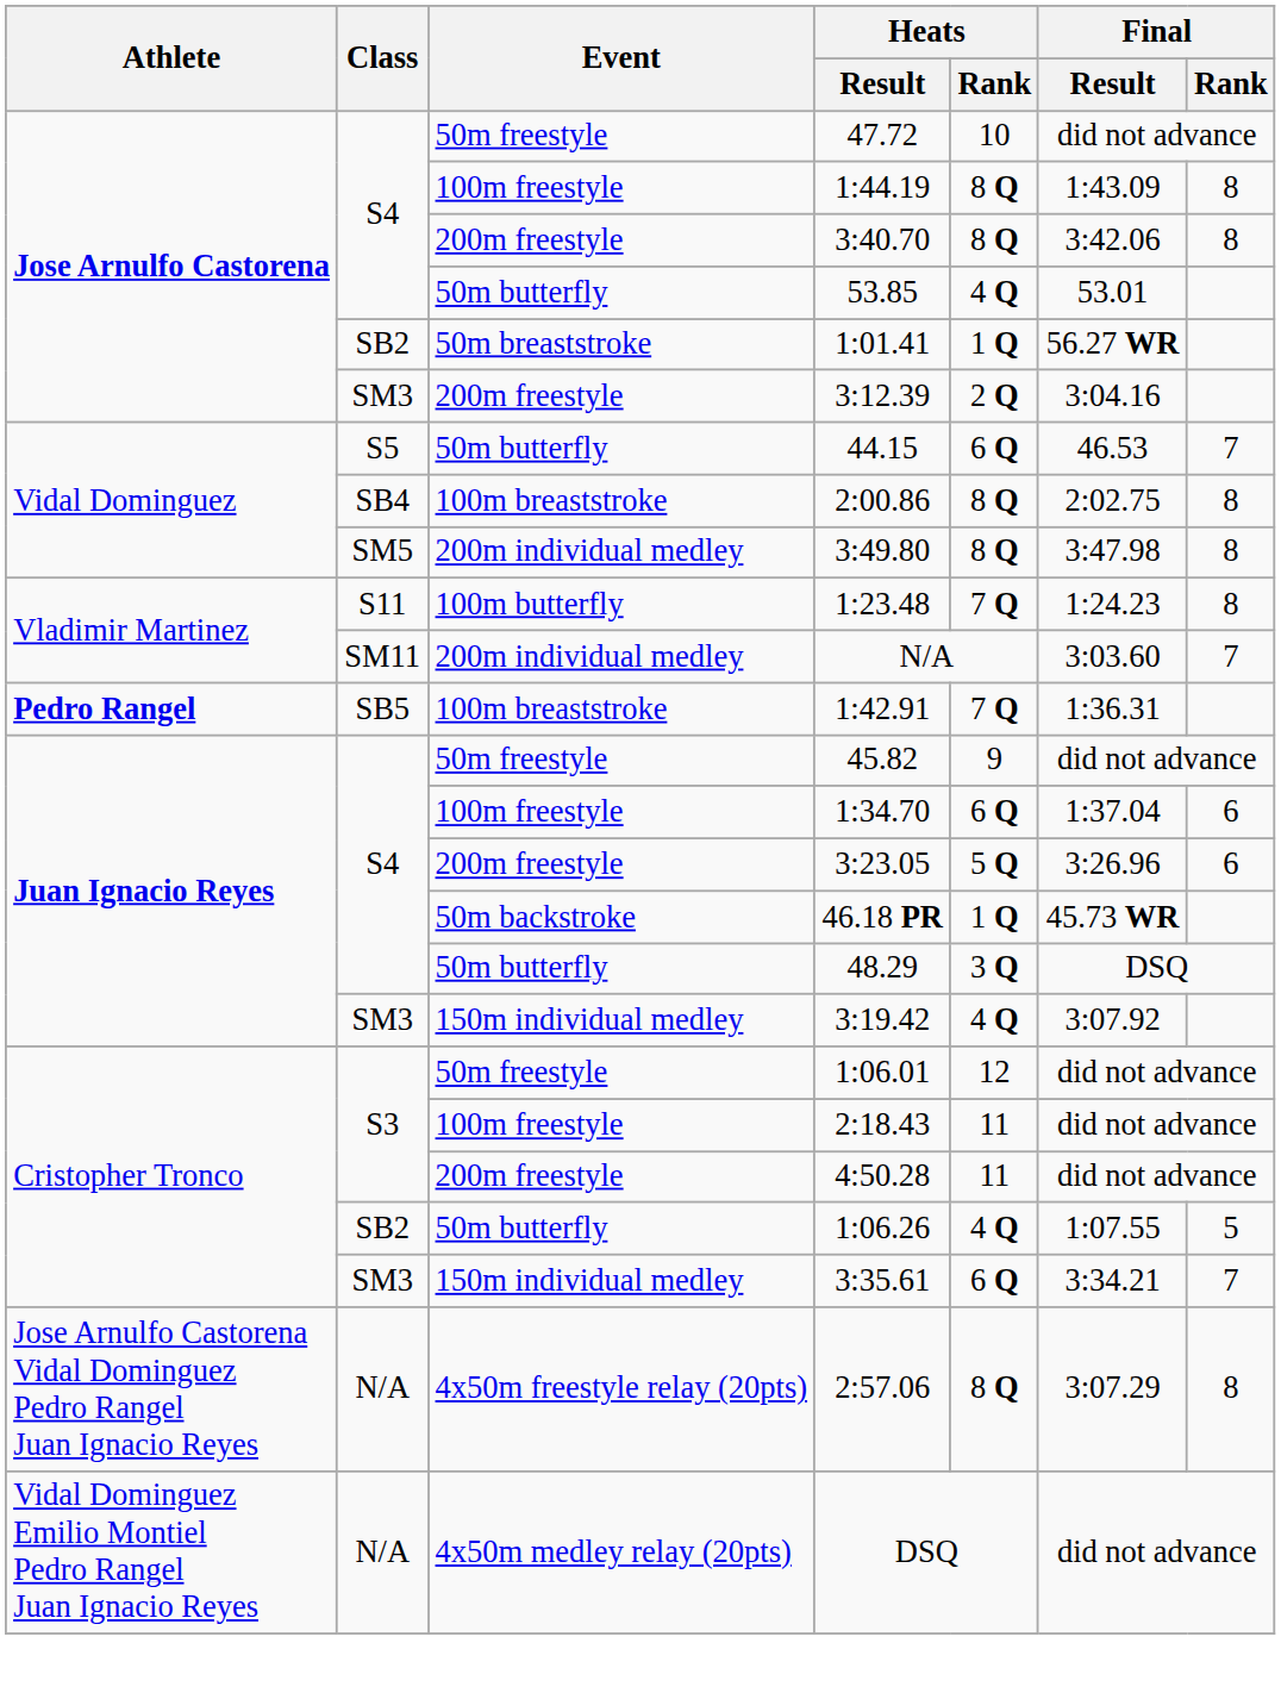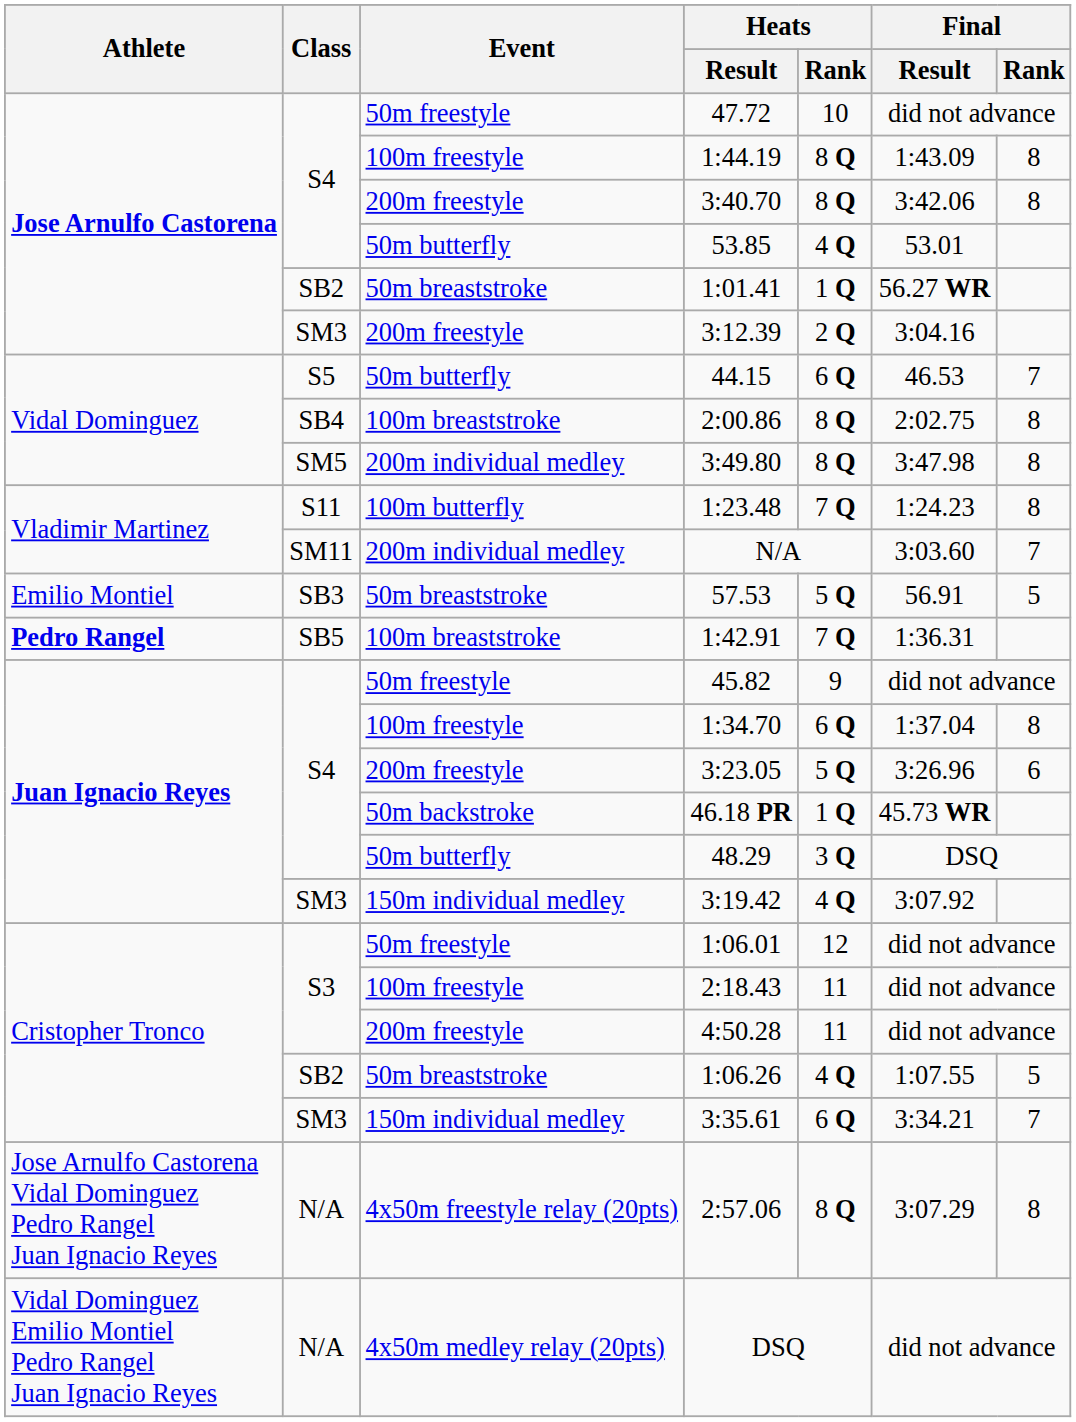+ row: Emilio Montiel | SB3 | 50m breaststroke | 57.53 | 5 Q | 56.91 | 5
1:34.70 | Final / Rank: 6 -> 8
1:06.26 | Event: 50m butterfly -> 50m breaststroke
